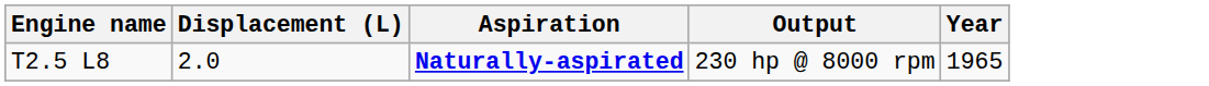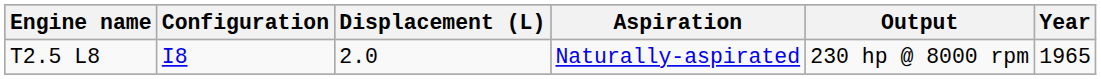+ column: Configuration | I8
T2.5 L8 | Aspiration: bold -> normal
